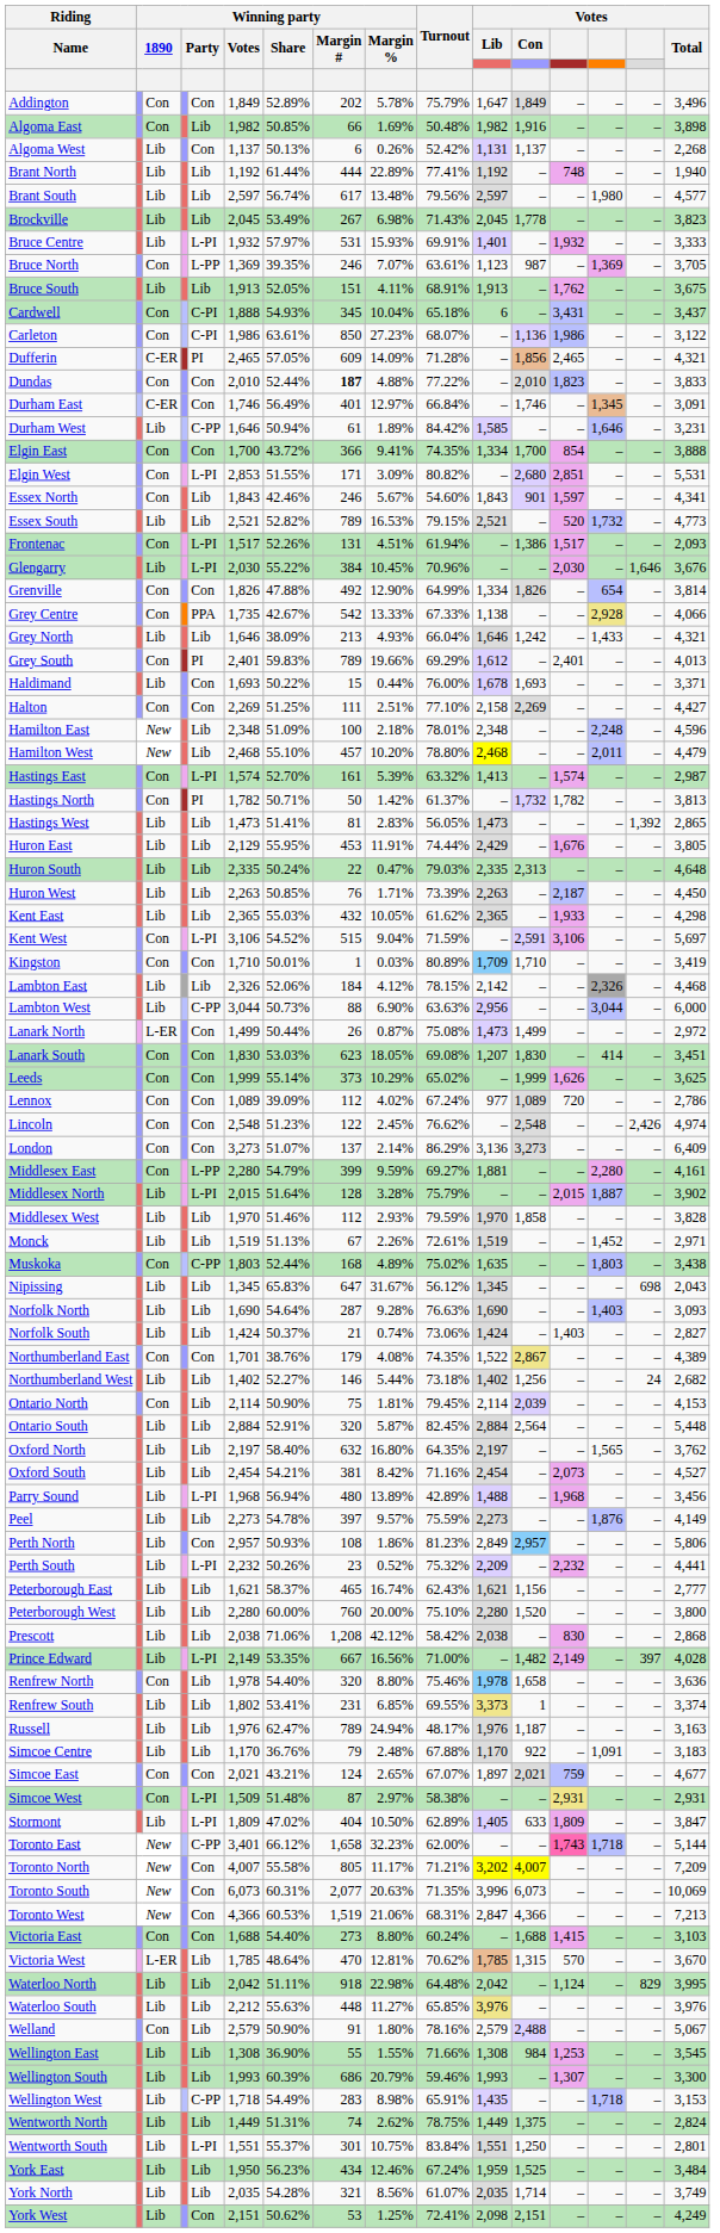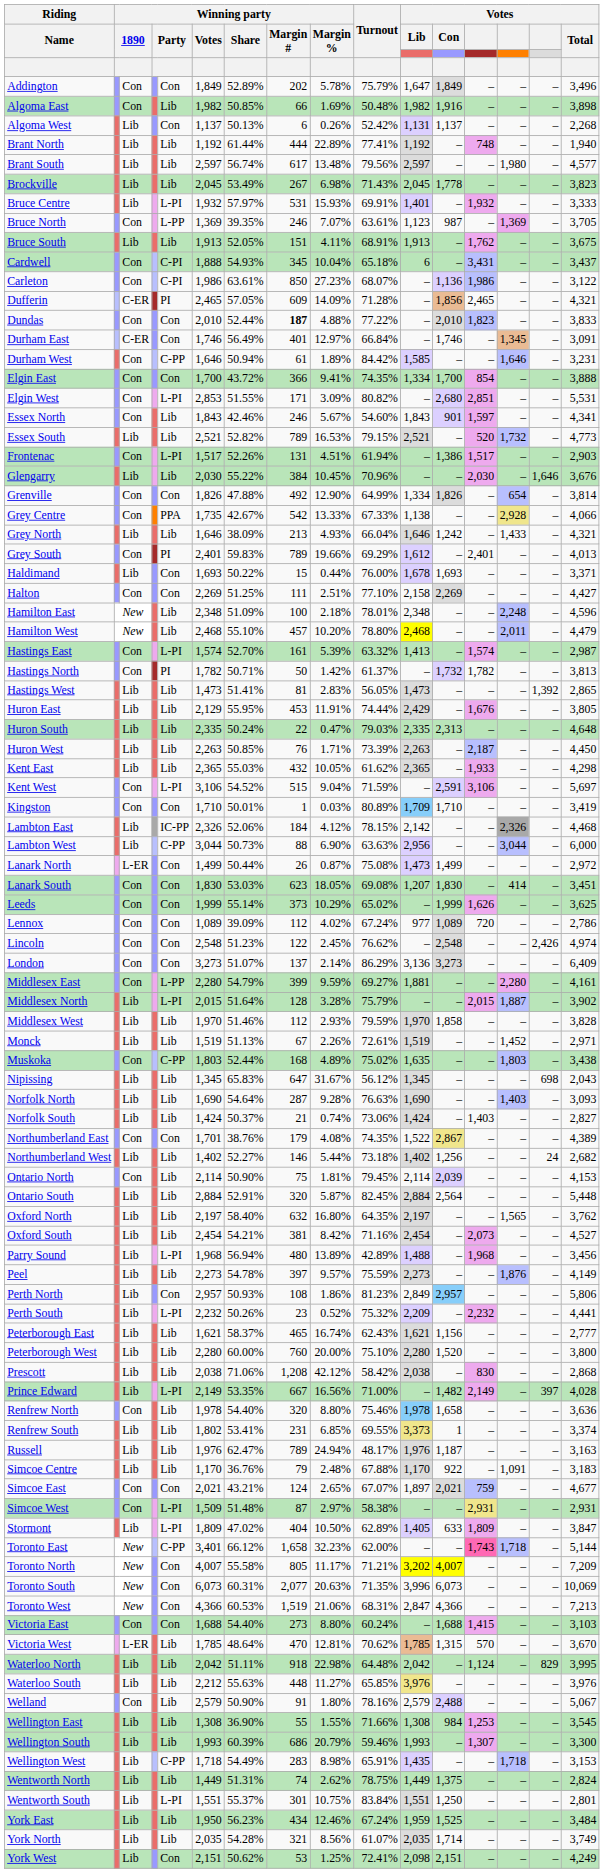Durham West | column 3: Lib -> Con
Frontenac | Votes / Total: 2,093 -> 2,903
Glengarry | column 5: L-PI -> Lib
Lambton East | column 5: Lib -> IC-PP
